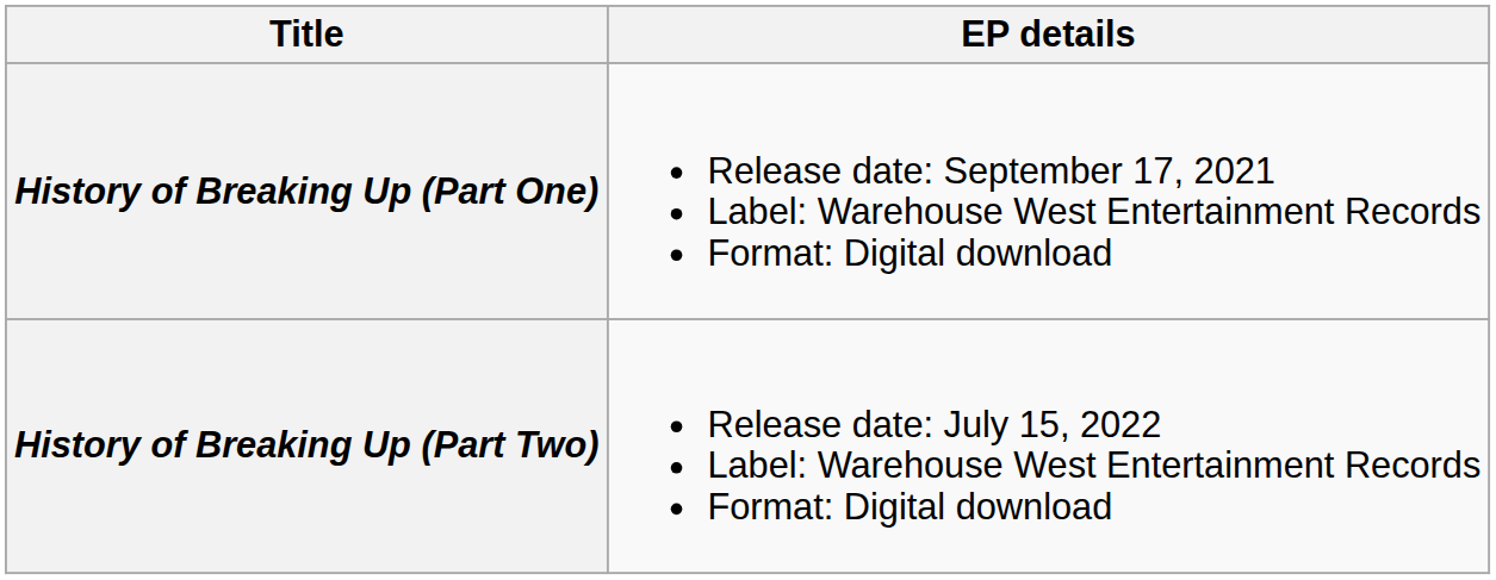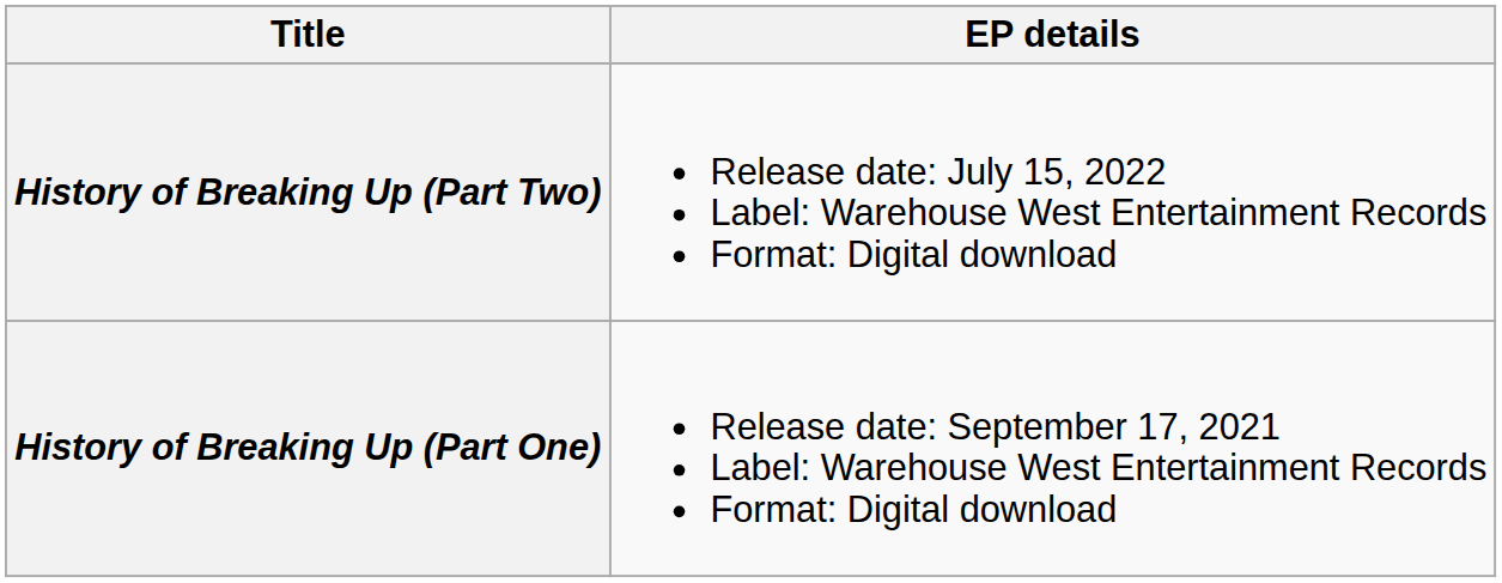rows swapped: History of Breaking Up (Part One) <-> History of Breaking Up (Part Two)
